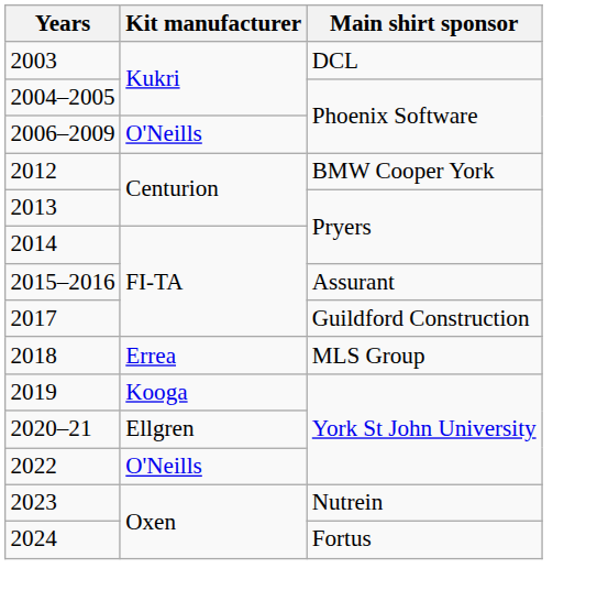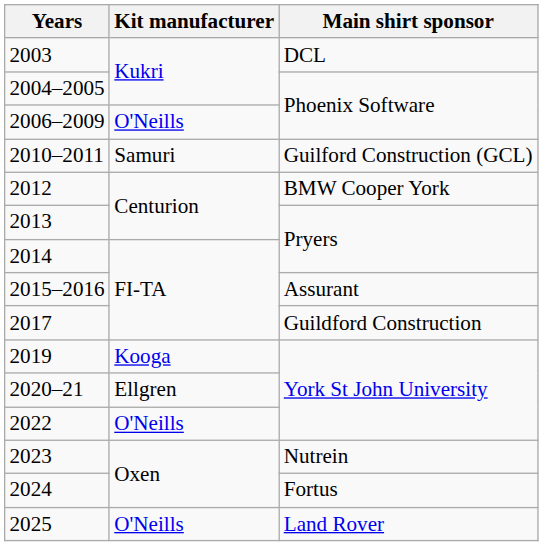+ row: 2010–2011 | Samuri | Guilford Construction (GCL)
- row: 2018 | Errea | MLS Group
+ row: 2025 | O'Neills | Land Rover
